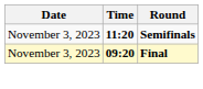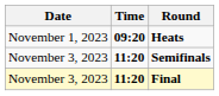+ row: November 1, 2023 | 09:20 | Heats
Final | Time: 09:20 -> 11:20
